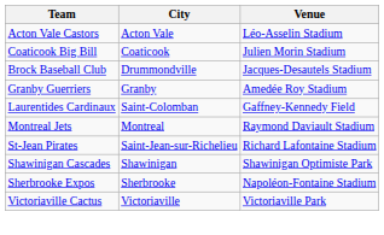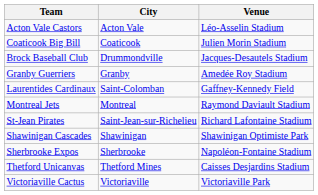+ row: Thetford Unicanvas | Thetford Mines | Caisses Desjardins Stadium
